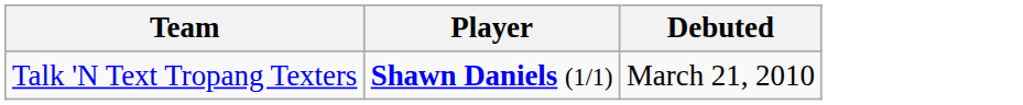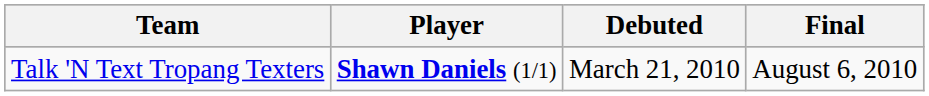+ column: Final | August 6, 2010
